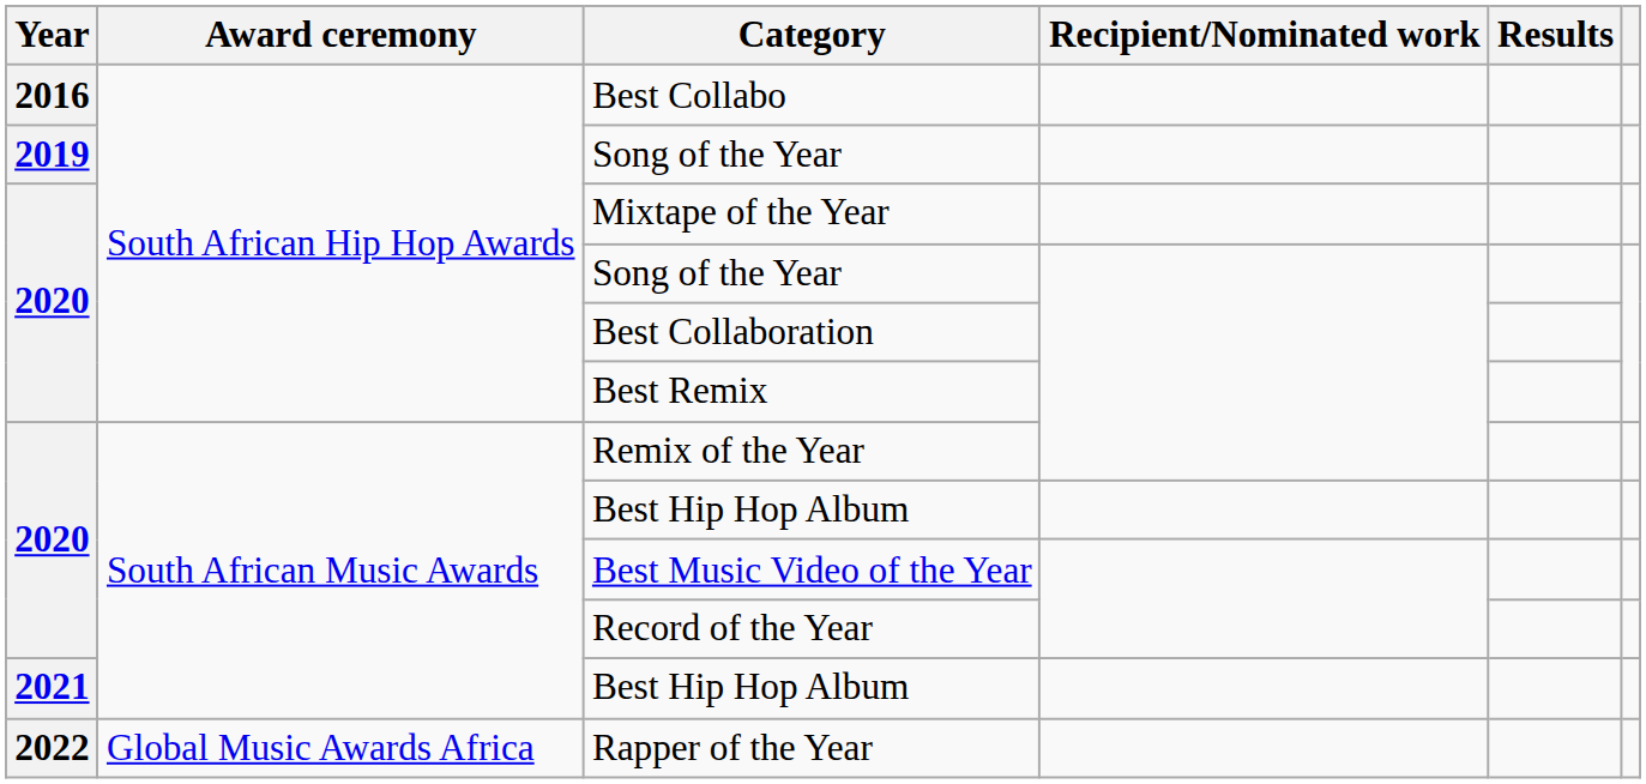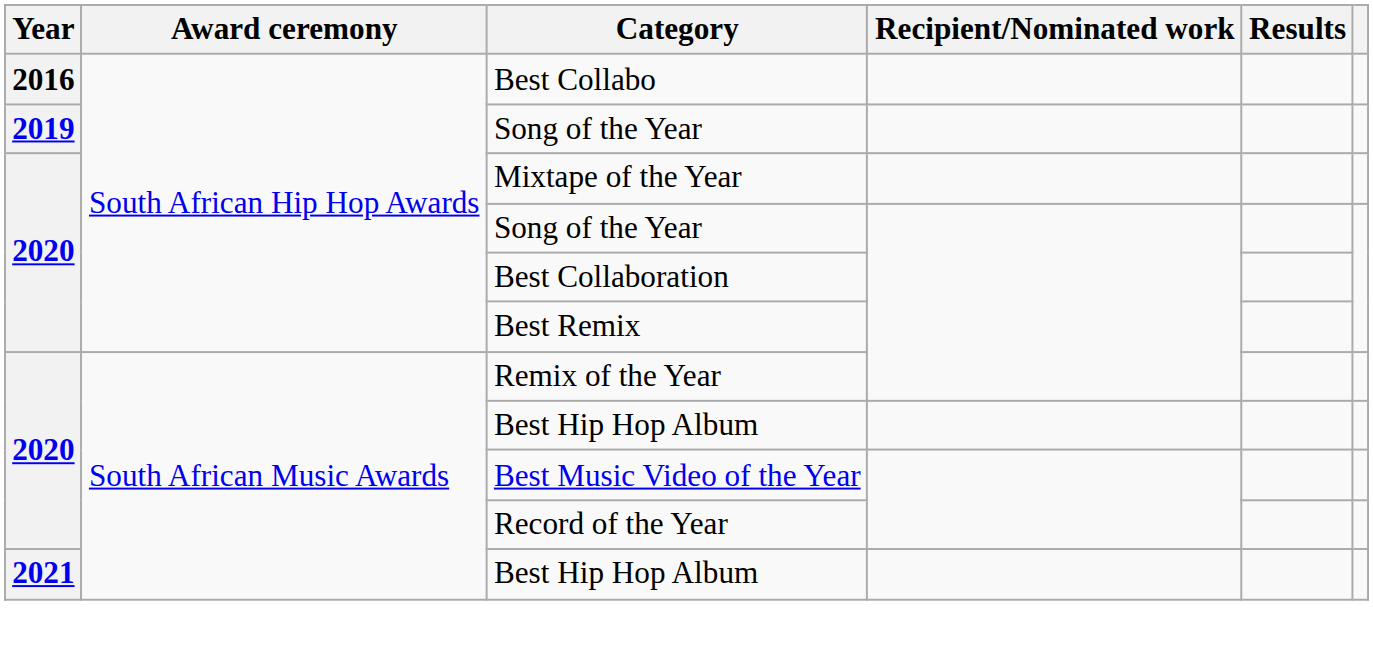- row: 2022 | Global Music Awards Africa | Rapper of the Year
